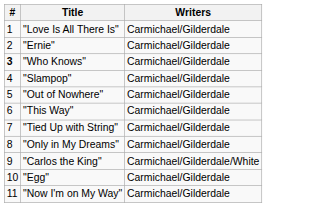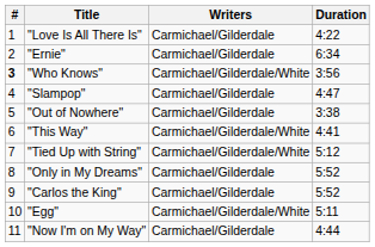+ column: Duration | 4:22 | 6:34 | 3:56 | 4:47 | 3:38 | 4:41 | 5:12 | 5:52 | 5:52 | 5:11 | 4:44
"Who Knows" | Writers: Carmichael/Gilderdale -> Carmichael/Gilderdale/White
"This Way" | Writers: Carmichael/Gilderdale -> Carmichael/Gilderdale/White
"Tied Up with String" | Writers: Carmichael/Gilderdale -> Carmichael/Gilderdale/White
"Carlos the King" | Writers: Carmichael/Gilderdale/White -> Carmichael/Gilderdale
"Egg" | Writers: Carmichael/Gilderdale -> Carmichael/Gilderdale/White
